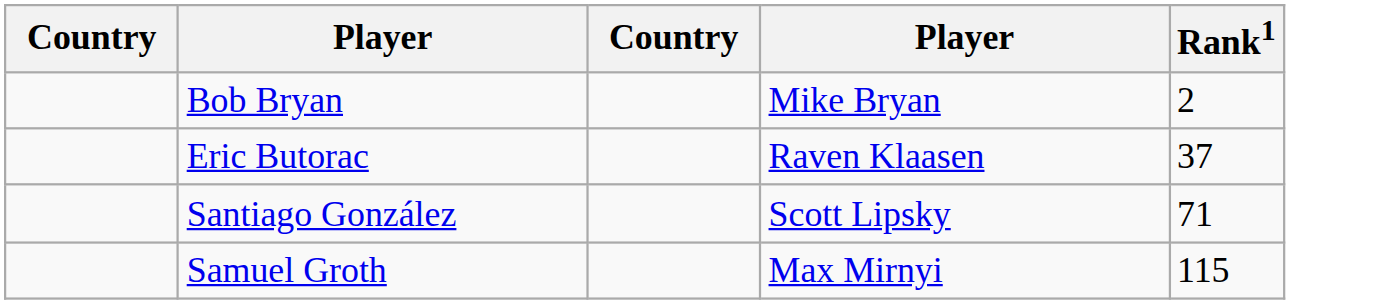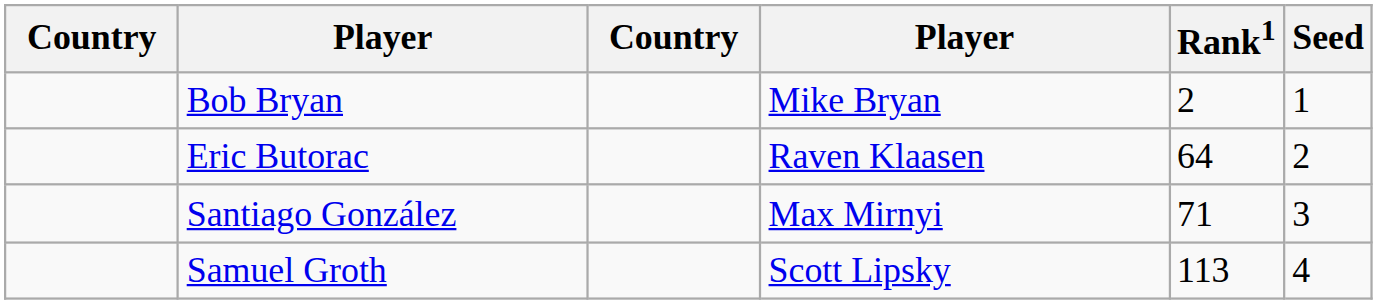+ column: Seed | 1 | 2 | 3 | 4
Eric Butorac | Rank1: 37 -> 64
Santiago González | column 4: Scott Lipsky -> Max Mirnyi
Samuel Groth | column 4: Max Mirnyi -> Scott Lipsky
Samuel Groth | Rank1: 115 -> 113
